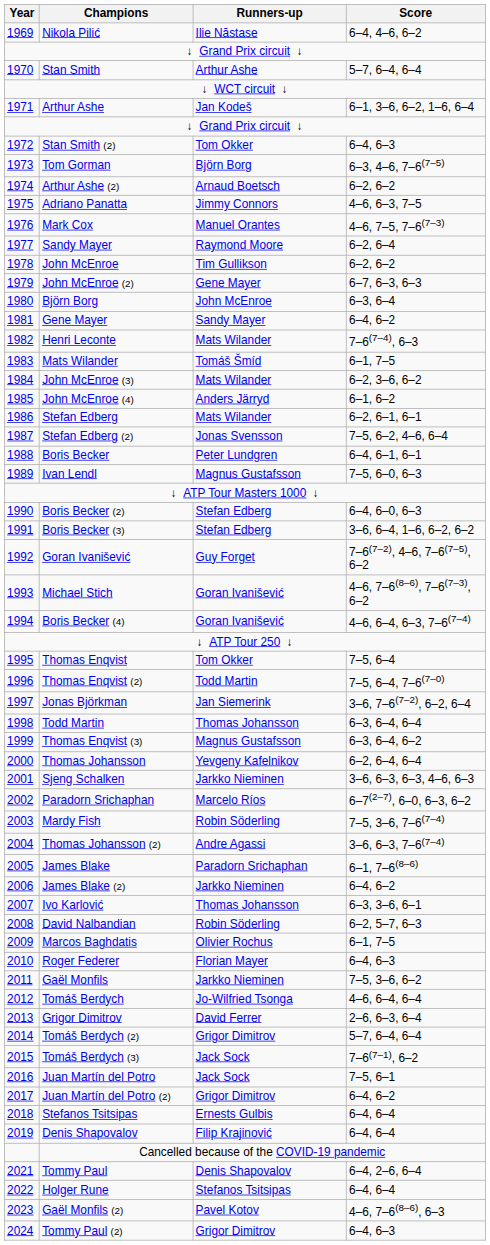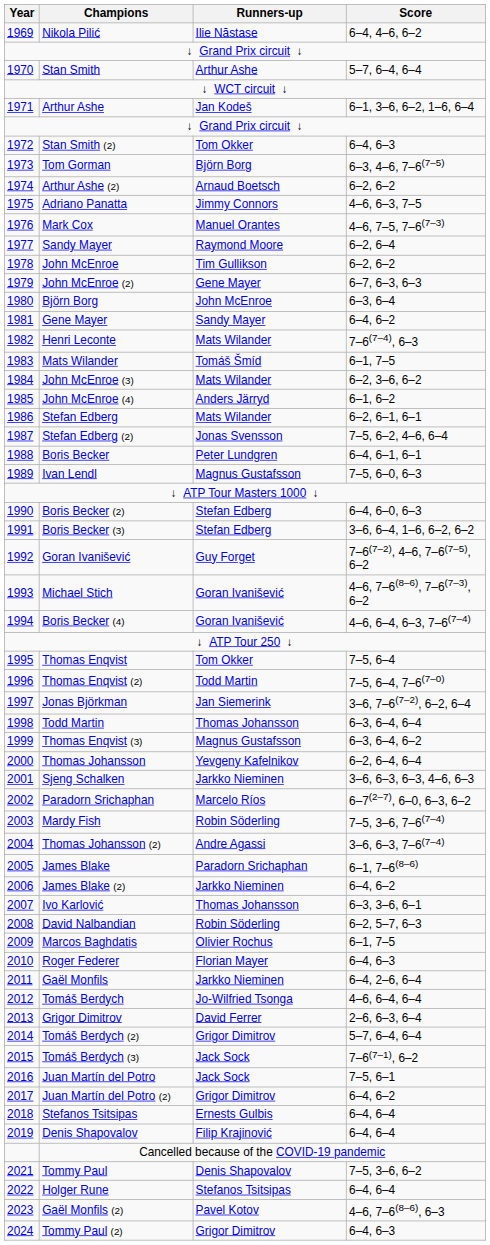Gaël Monfils | Score: 7–5, 3–6, 6–2 -> 6–4, 2–6, 6–4
Tommy Paul | Score: 6–4, 2–6, 6–4 -> 7–5, 3–6, 6–2
